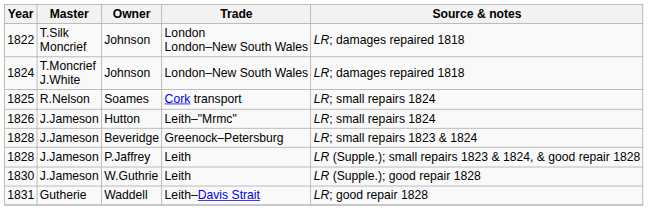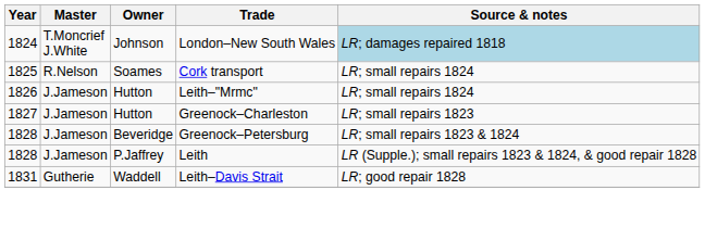- row: 1822 | T.Silk Moncrief | Johnson | London London–New South Wales | LR; damages repaired 1818
1824 | Source & notes: no background -> lightblue background
+ row: 1827 | J.Jameson | Hutton | Greenock–Charleston | LR; small repairs 1823
- row: 1830 | J.Jameson | W.Guthrie | Leith | LR (Supple.); good repair 1828
